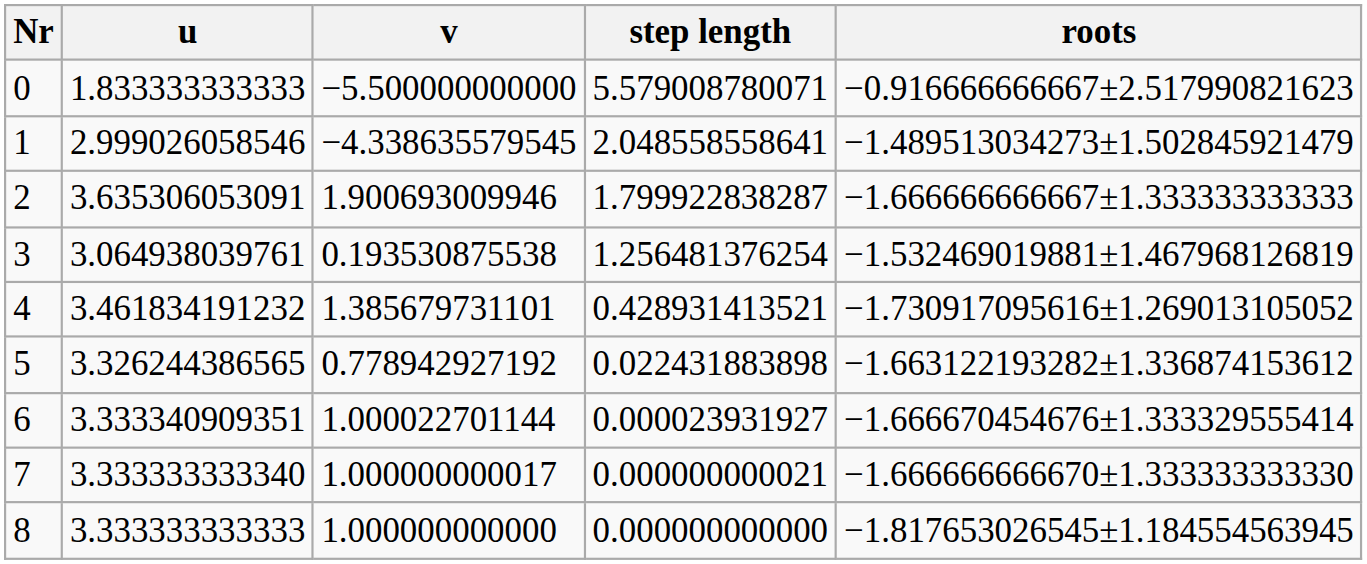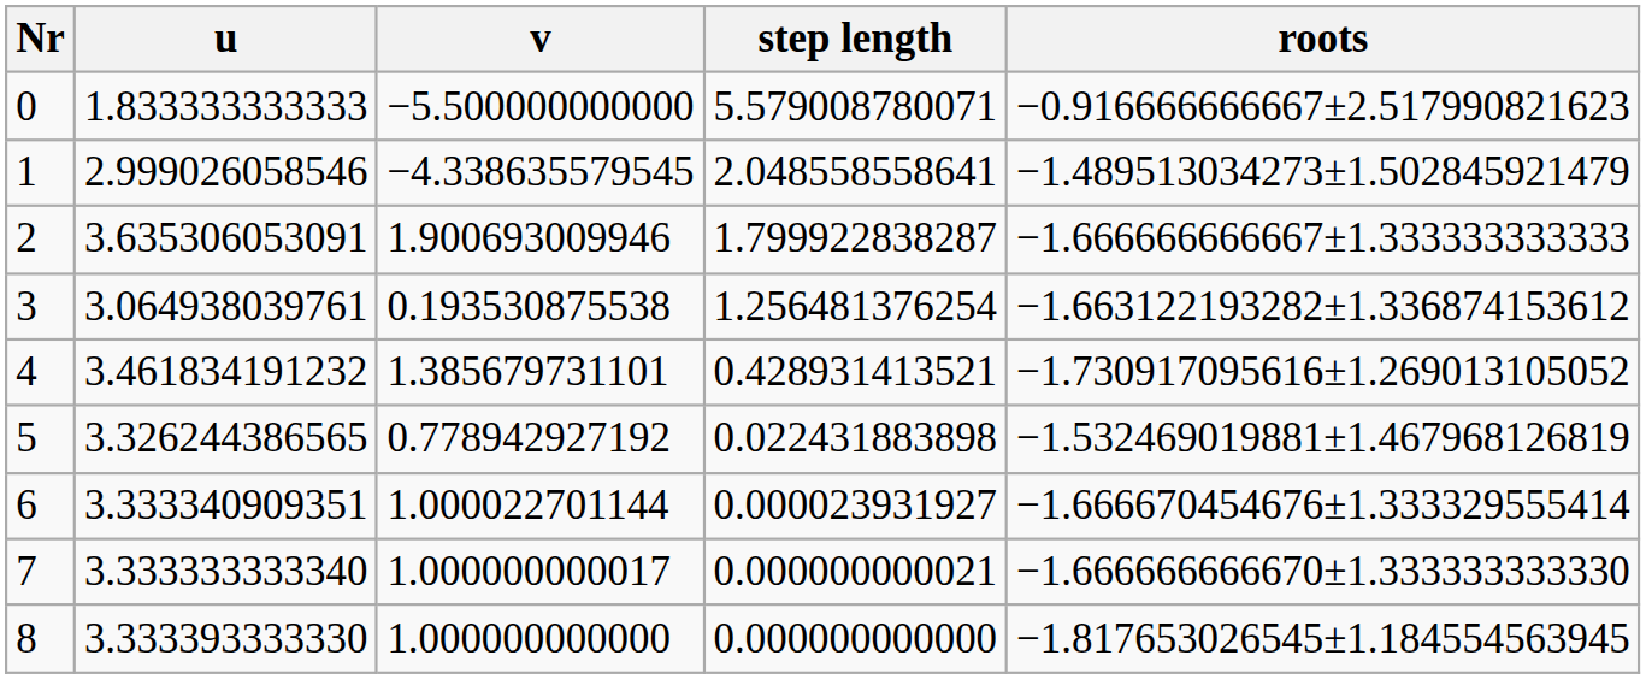3 | roots: −1.532469019881±1.467968126819 -> −1.663122193282±1.336874153612
5 | roots: −1.663122193282±1.336874153612 -> −1.532469019881±1.467968126819
8 | u: 3.333333333333 -> 3.333393333330
